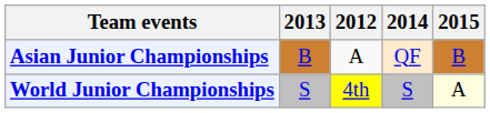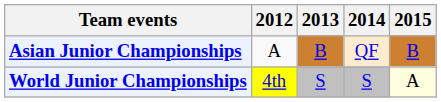columns swapped: 2012 <-> 2013
